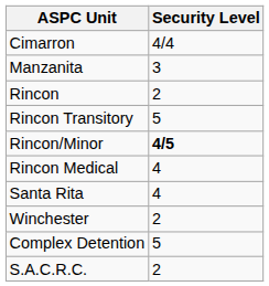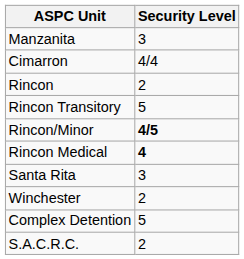rows swapped: Cimarron <-> Manzanita
Rincon Medical | Security Level: normal -> bold
Santa Rita | Security Level: 4 -> 3
